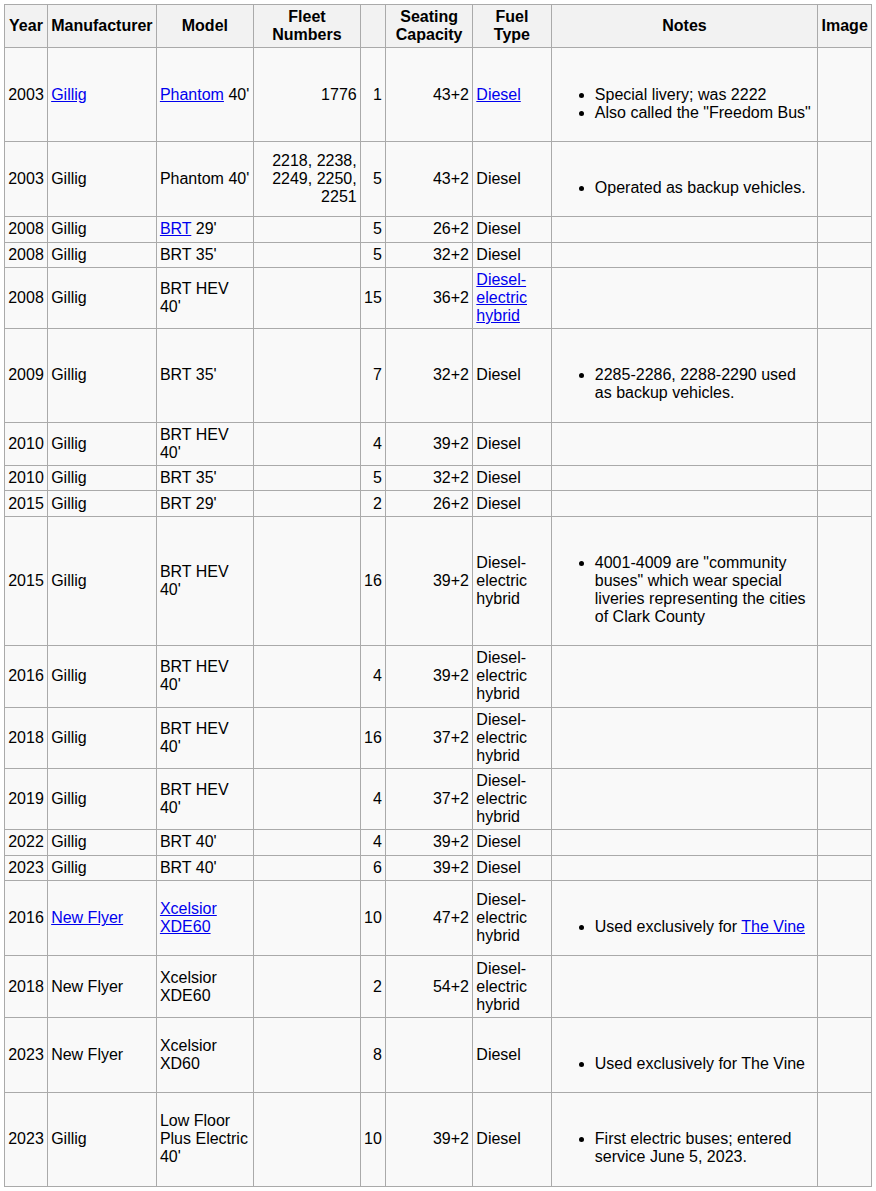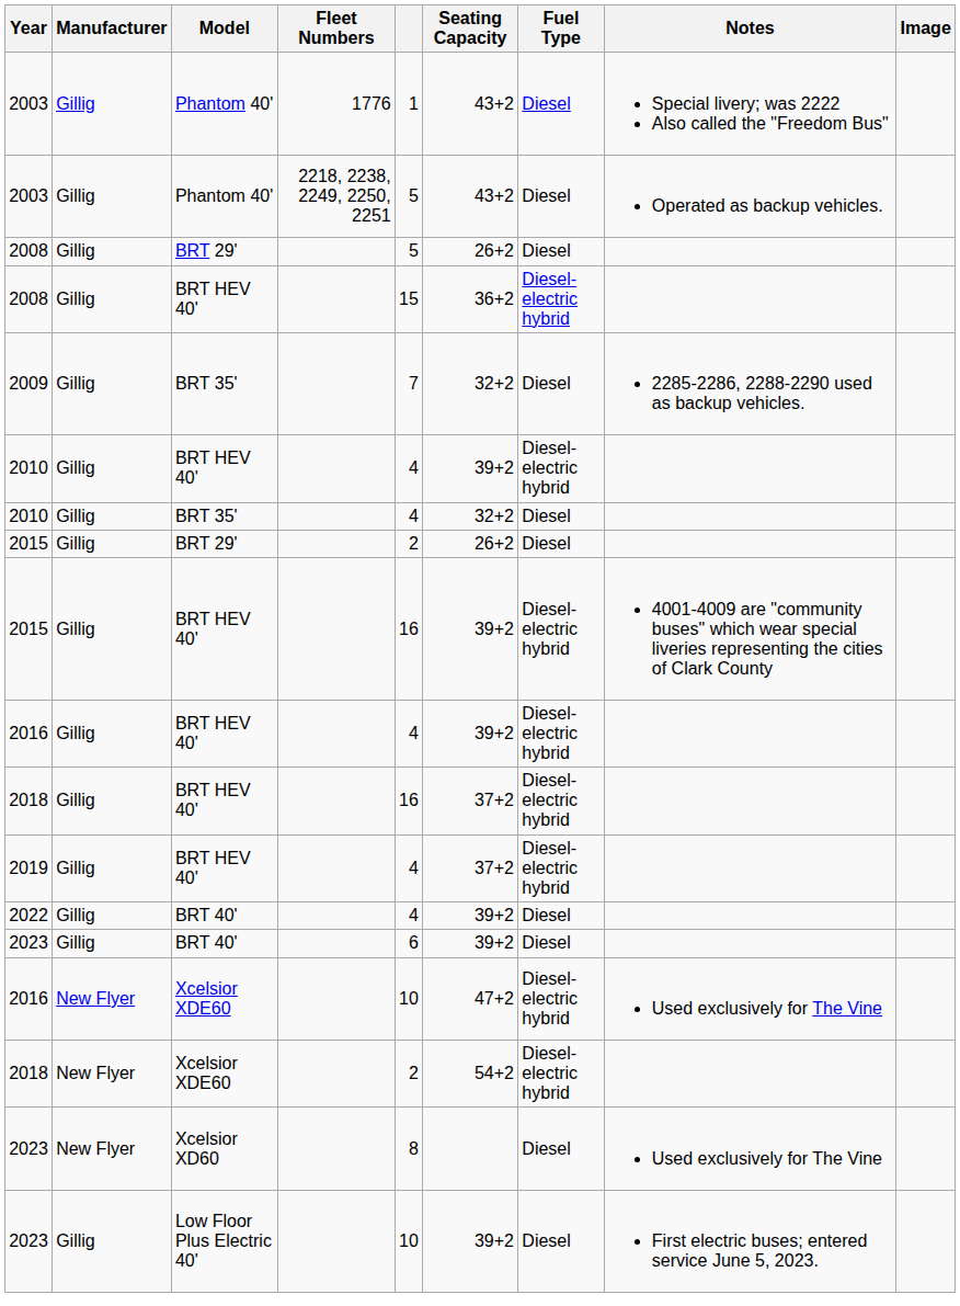- row: 2008 | Gillig | BRT 35' | 5 | 32+2 | Diesel
2010 / BRT HEV 40' | Fuel Type: Diesel -> Diesel-electric hybrid
2010 / BRT 35' | column 5: 5 -> 4
